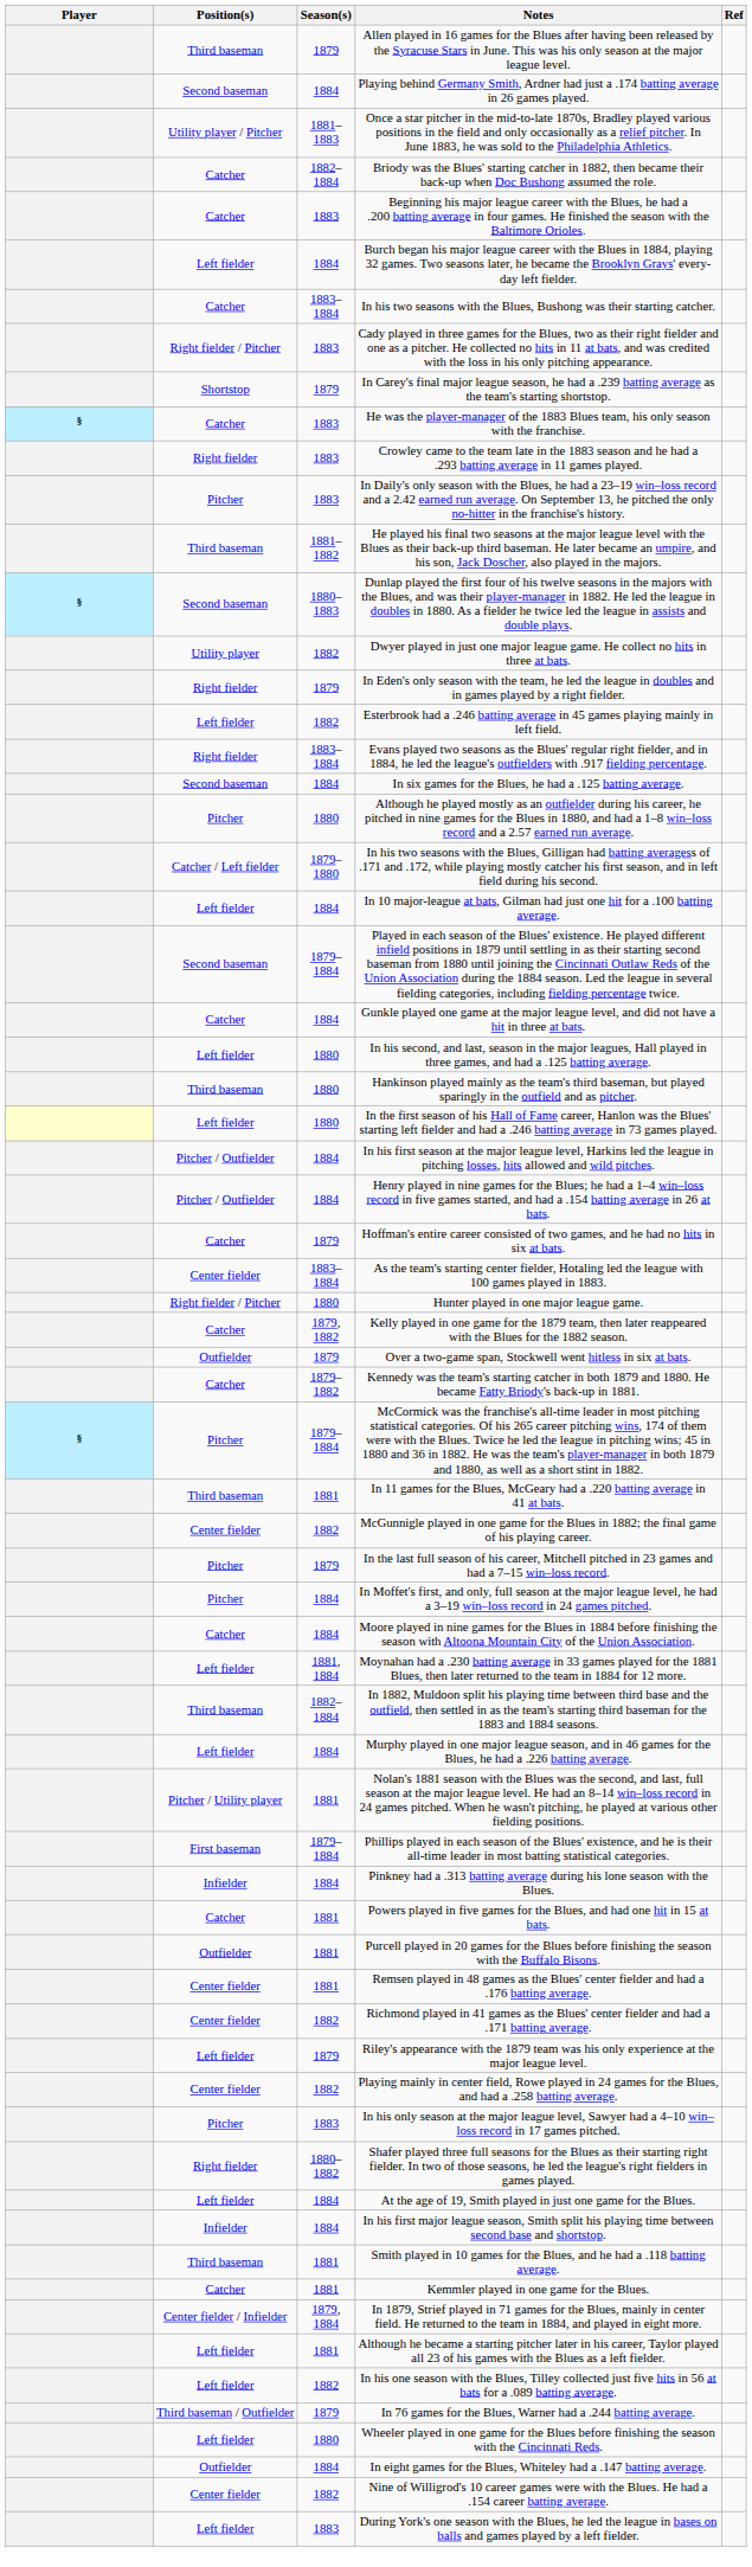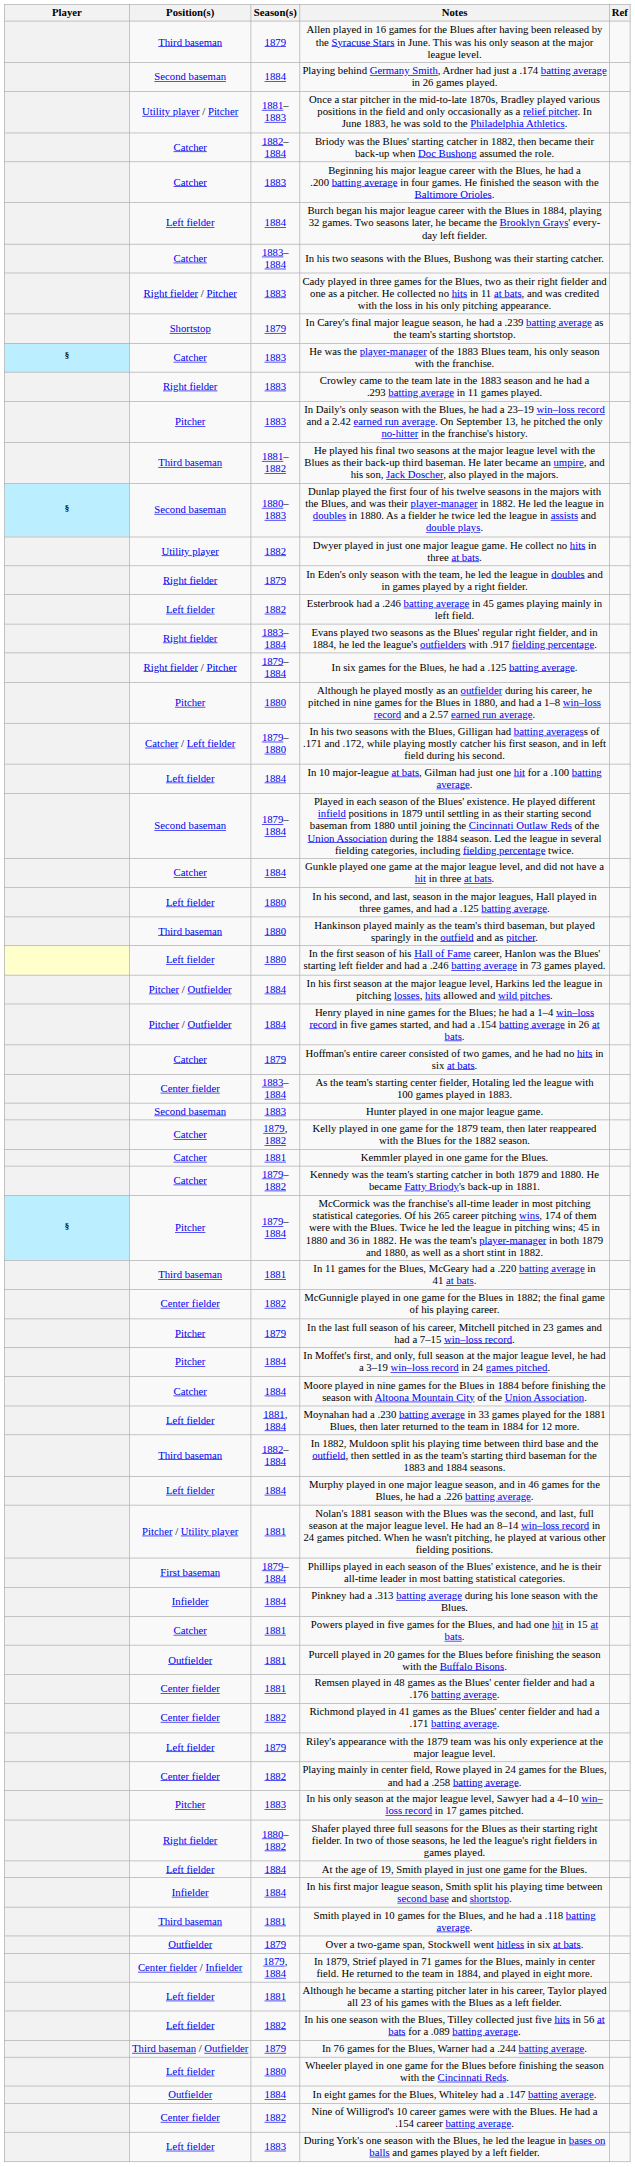In six games for the Blues, he had a .125 batting average. | Position(s): Second baseman -> Right fielder / Pitcher
In six games for the Blues, he had a .125 batting average. | Season(s): 1884 -> 1879–1884
Hunter played in one major league game. | Position(s): Right fielder / Pitcher -> Second baseman
Hunter played in one major league game. | Season(s): 1880 -> 1883
rows swapped: Kemmler played in one game for the Blues. <-> Over a two-game span, Stockwell went hitless in six at bats.
